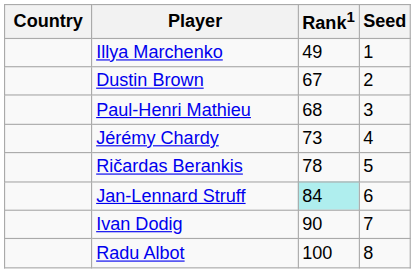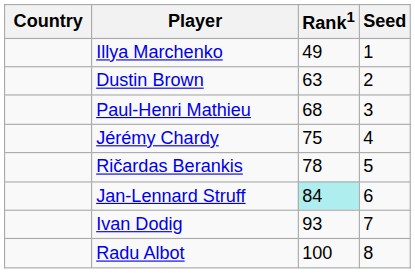Dustin Brown | Rank1: 67 -> 63
Jérémy Chardy | Rank1: 73 -> 75
Ivan Dodig | Rank1: 90 -> 93
